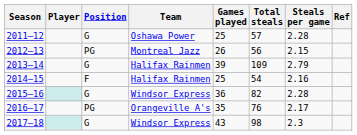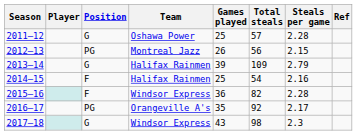2015–16 | Position: G -> F
2016–17 | Total steals: 76 -> 92
